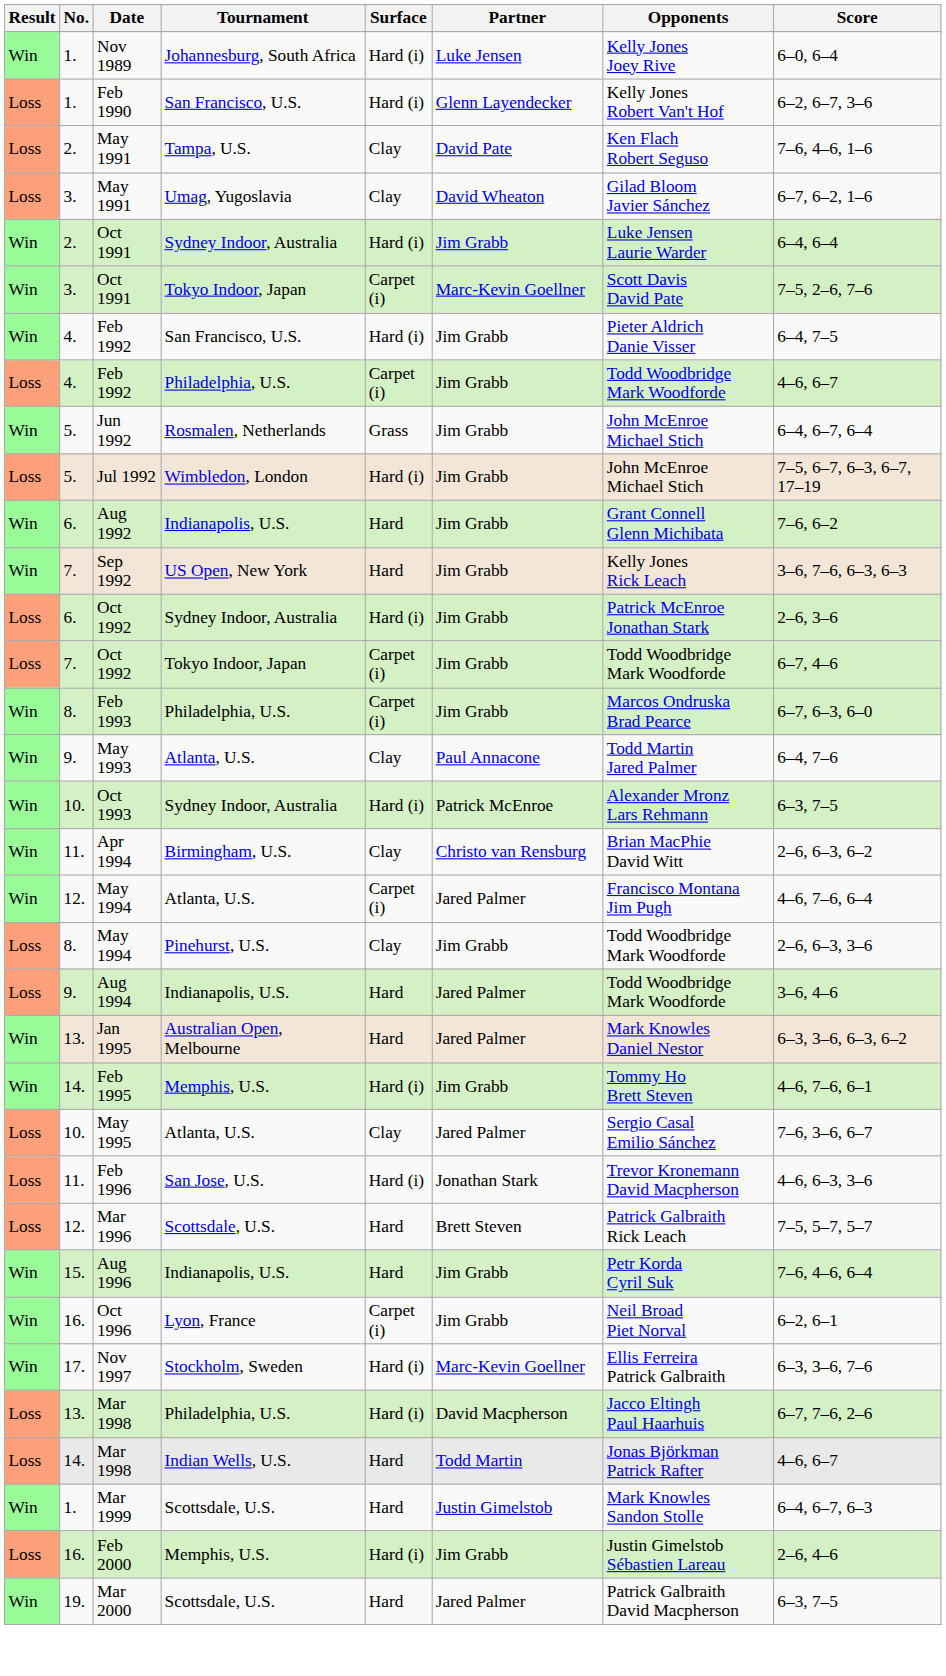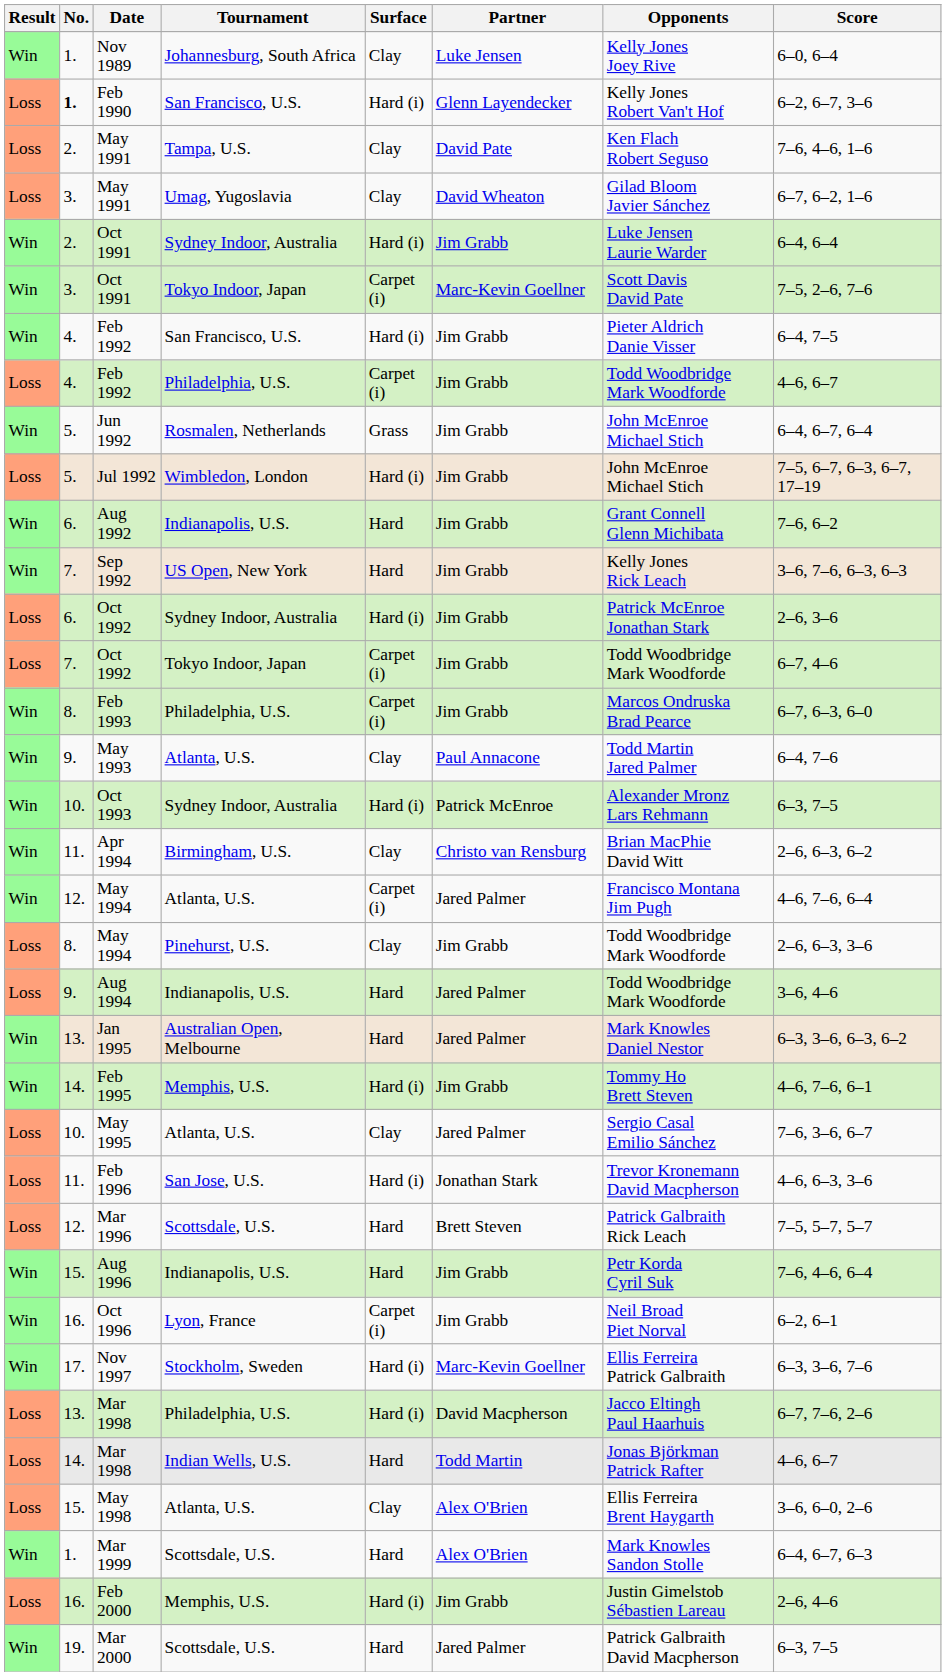Nov 1989 | Surface: Hard (i) -> Clay
Feb 1990 | No.: normal -> bold
+ row: Loss | 15. | May 1998 | Atlanta, U.S. | Clay | Alex O'Brien | Ellis Ferreira Brent Haygarth | 3–6, 6–0, 2–6
Mar 1999 | Partner: Justin Gimelstob -> Alex O'Brien
